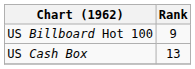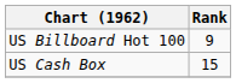US Cash Box | Rank: 13 -> 15
